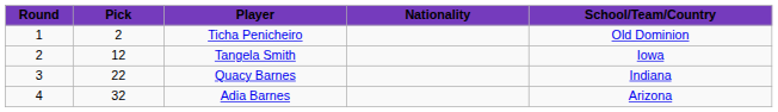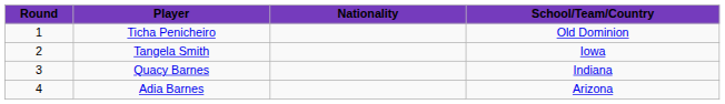- column: Pick | 2 | 12 | 22 | 32
